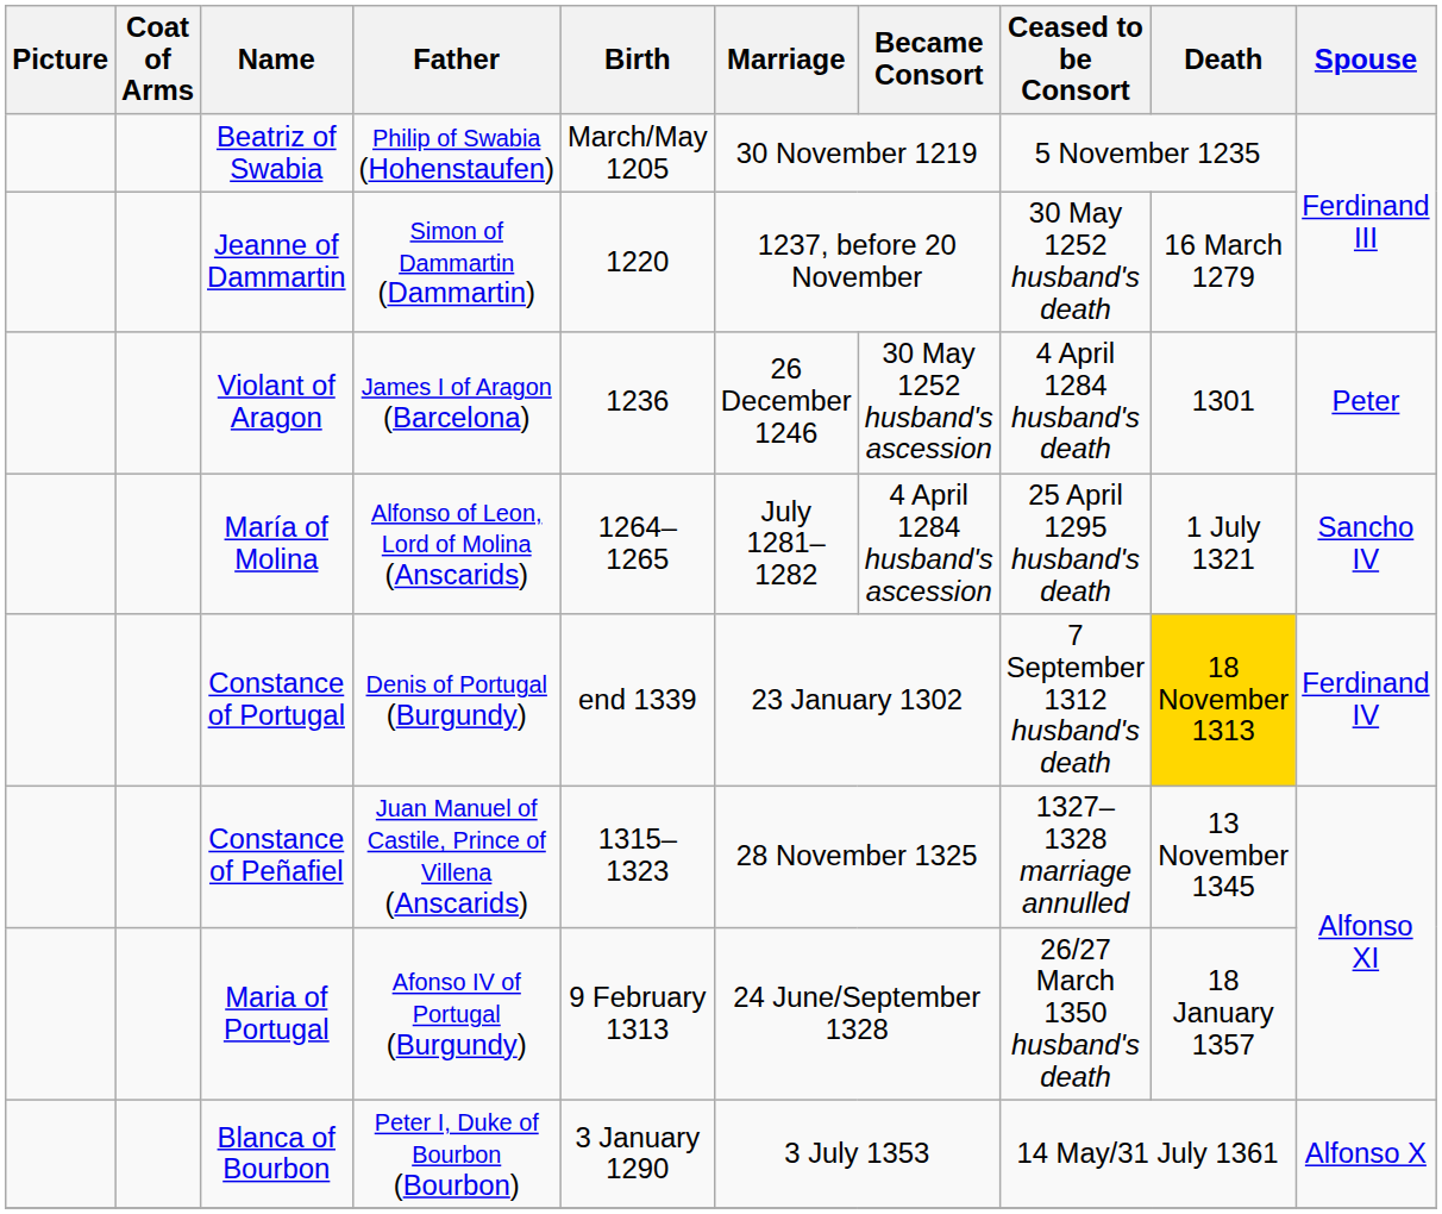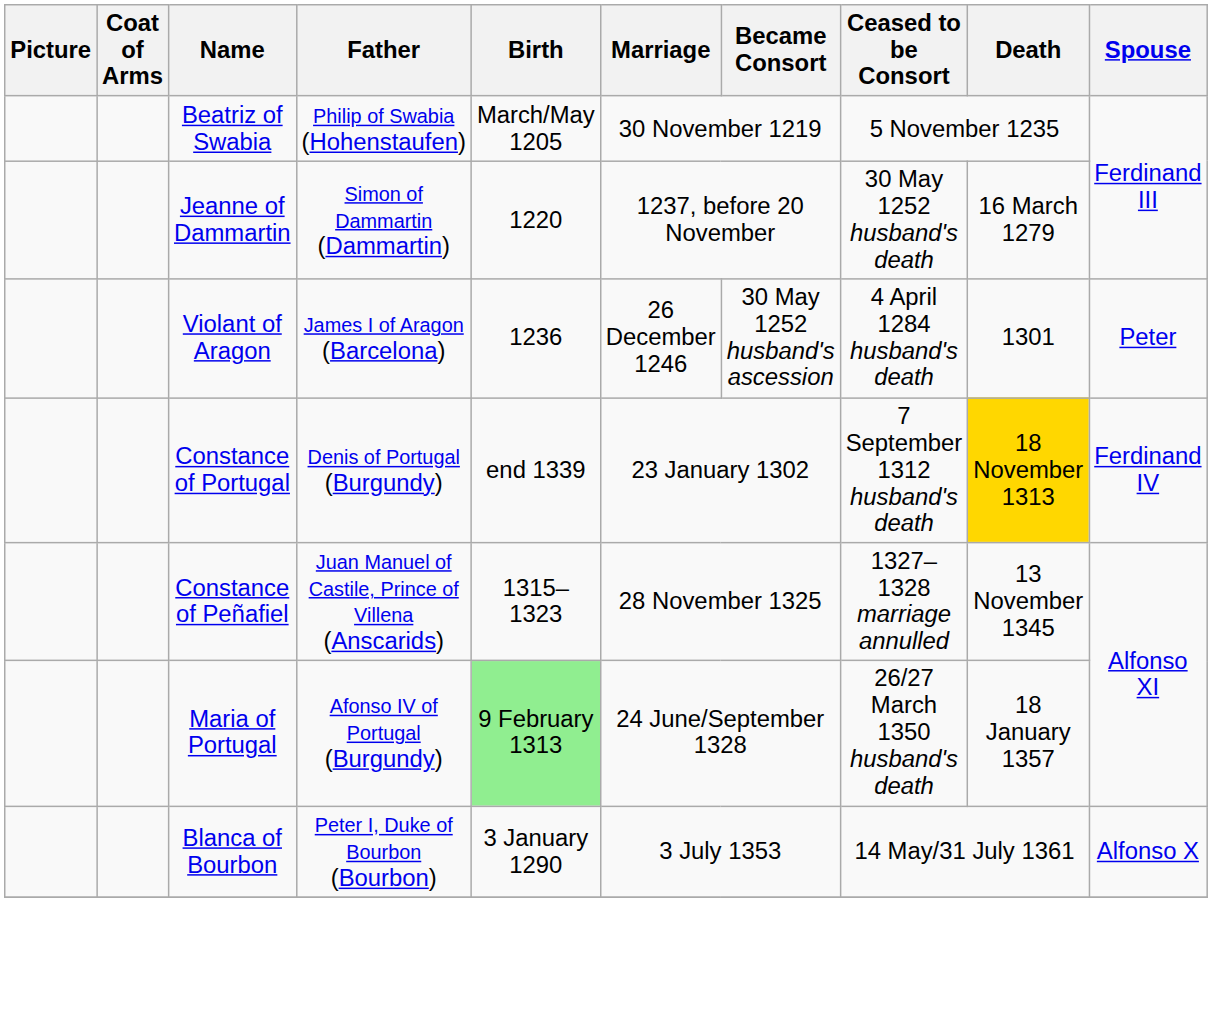- row: María of Molina | Alfonso of Leon, Lord of Molina (Anscarids) | 1264–1265 | July 1281–1282 | 4 April 1284 husband's ascession | 25 April 1295 husband's death | 1 July 1321 | Sancho IV
Maria of Portugal | Birth: no background -> lightgreen background
